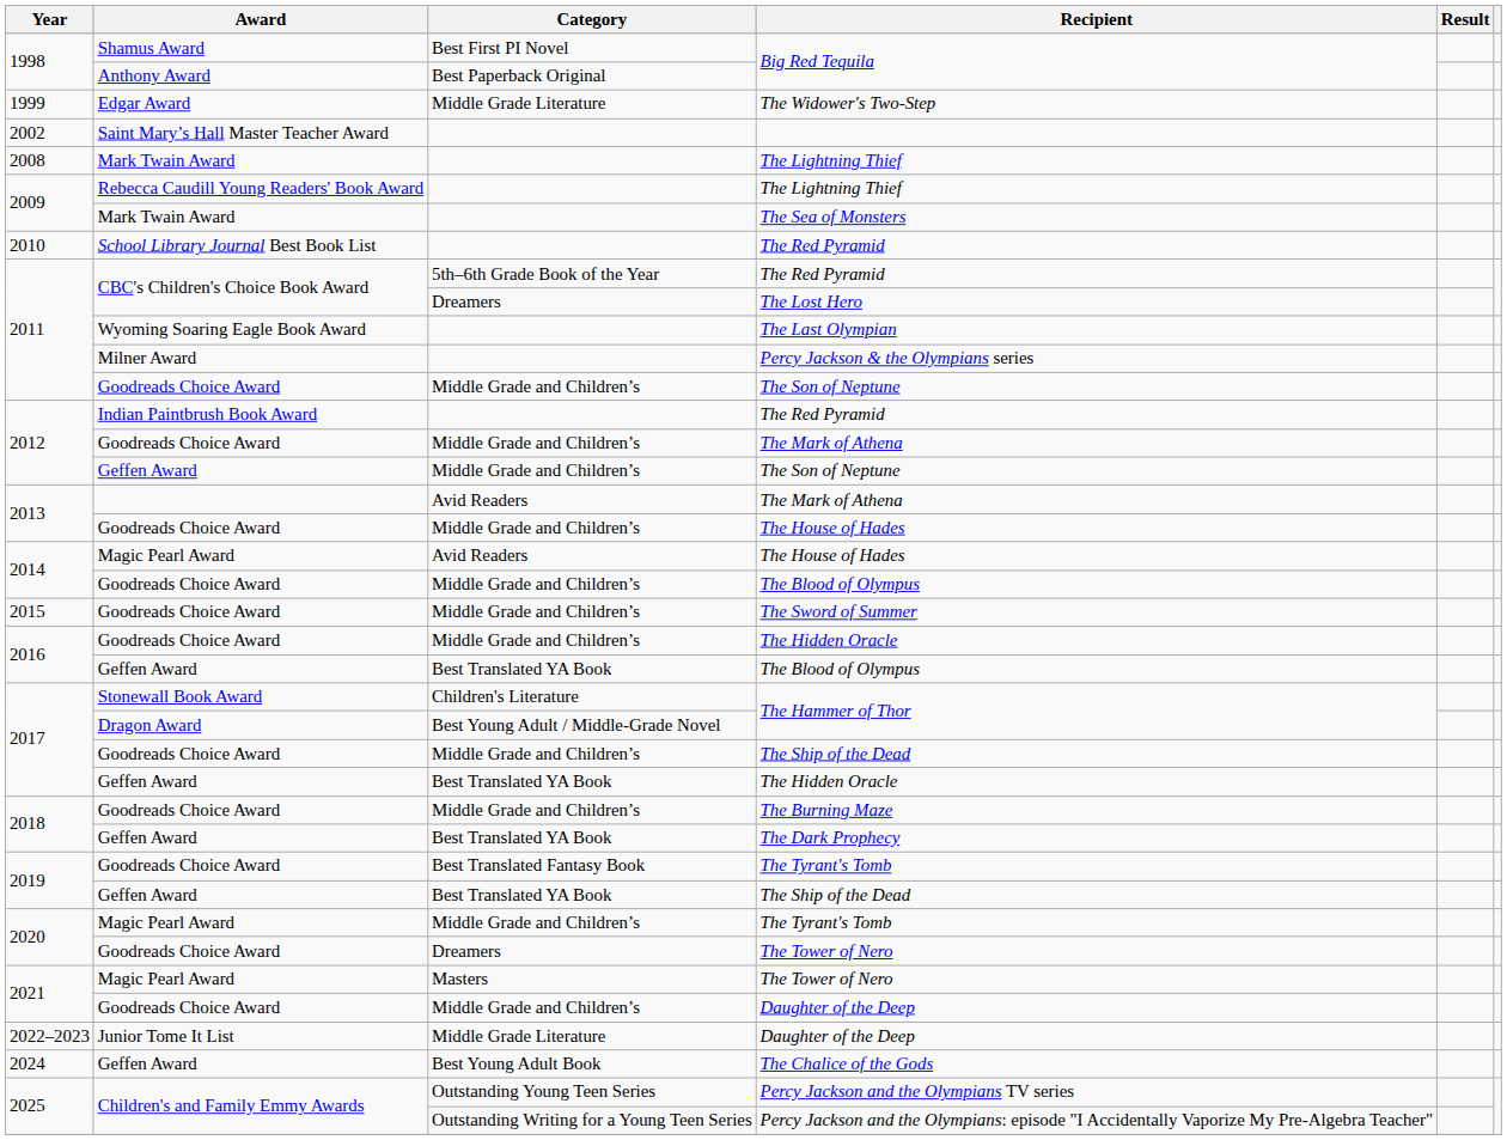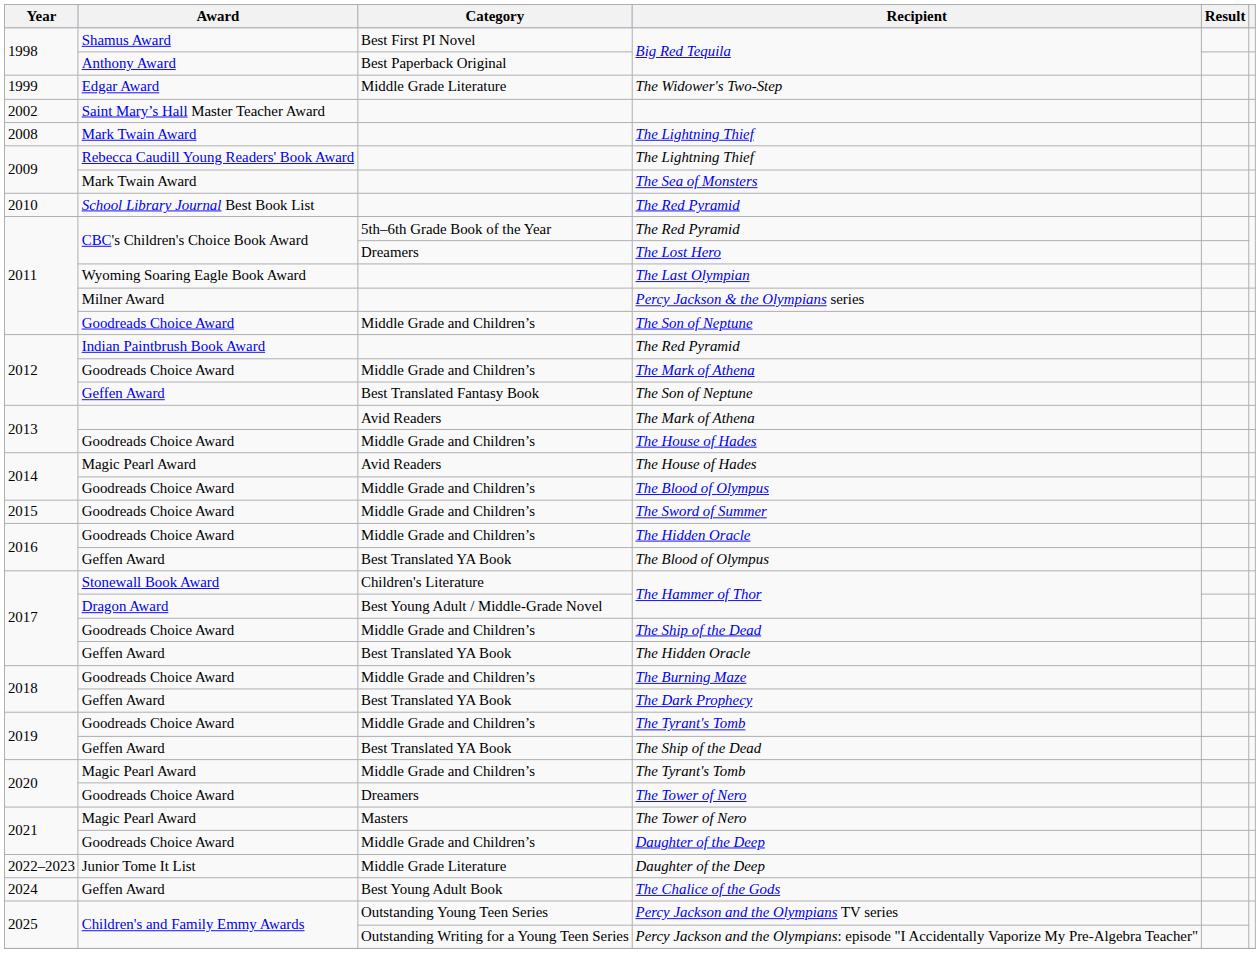Geffen Award / The Son of Neptune | Category: Middle Grade and Children’s -> Best Translated Fantasy Book
Goodreads Choice Award / The Tyrant's Tomb | Category: Best Translated Fantasy Book -> Middle Grade and Children’s
